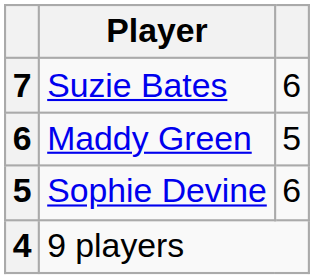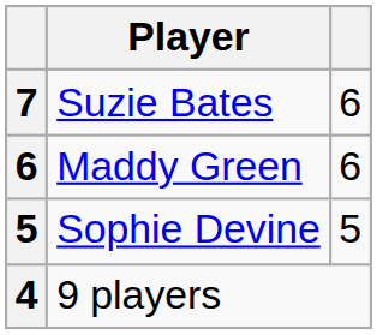Maddy Green | column 3: 5 -> 6
Sophie Devine | column 3: 6 -> 5
